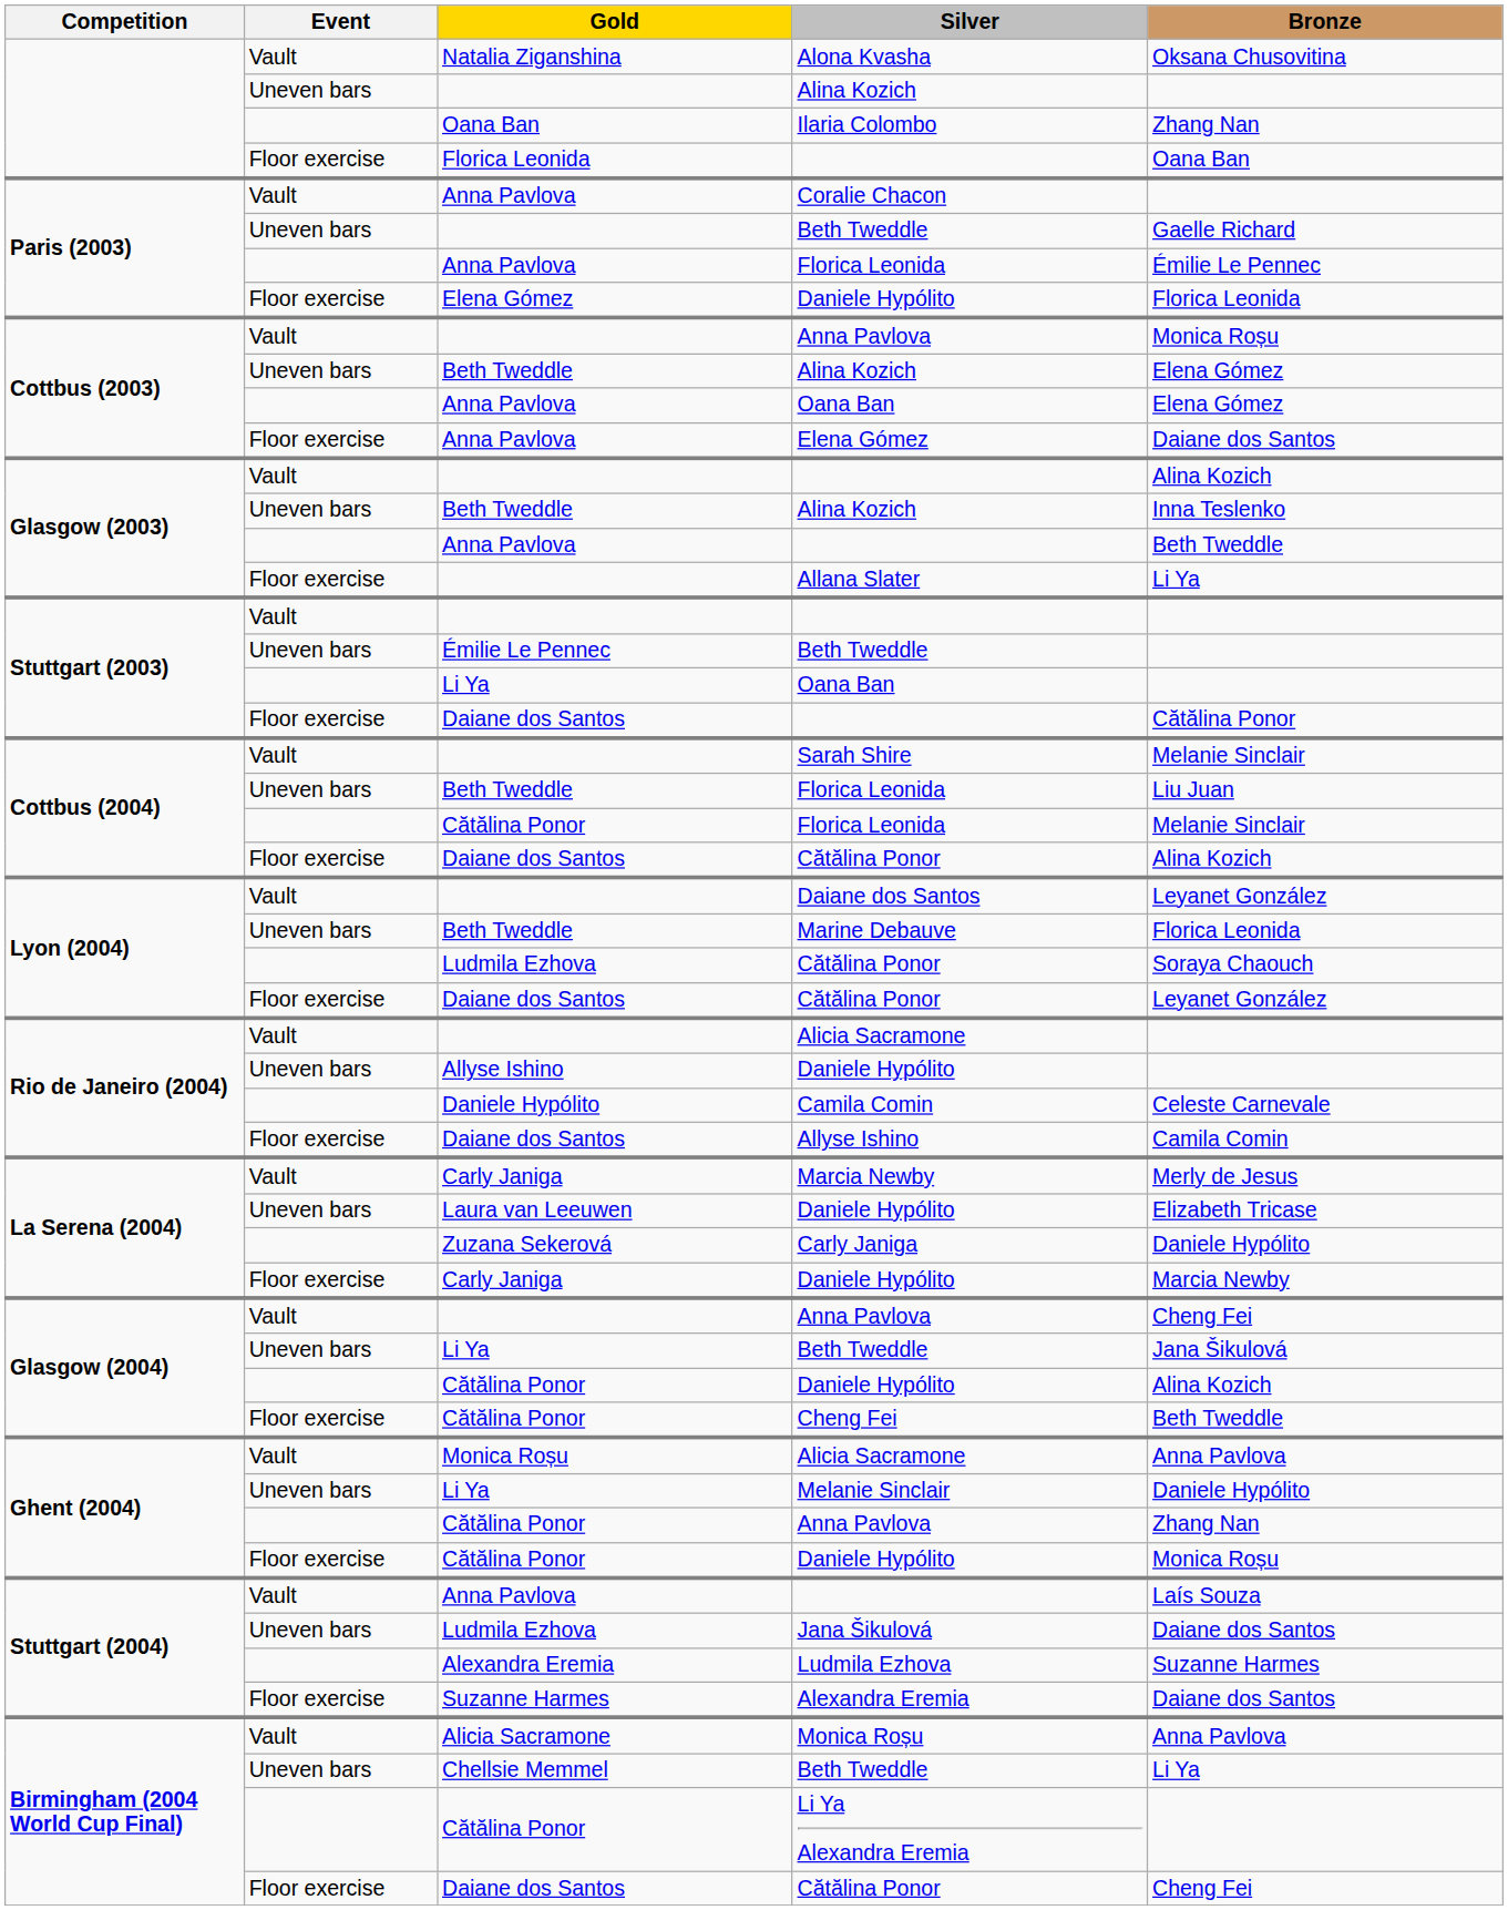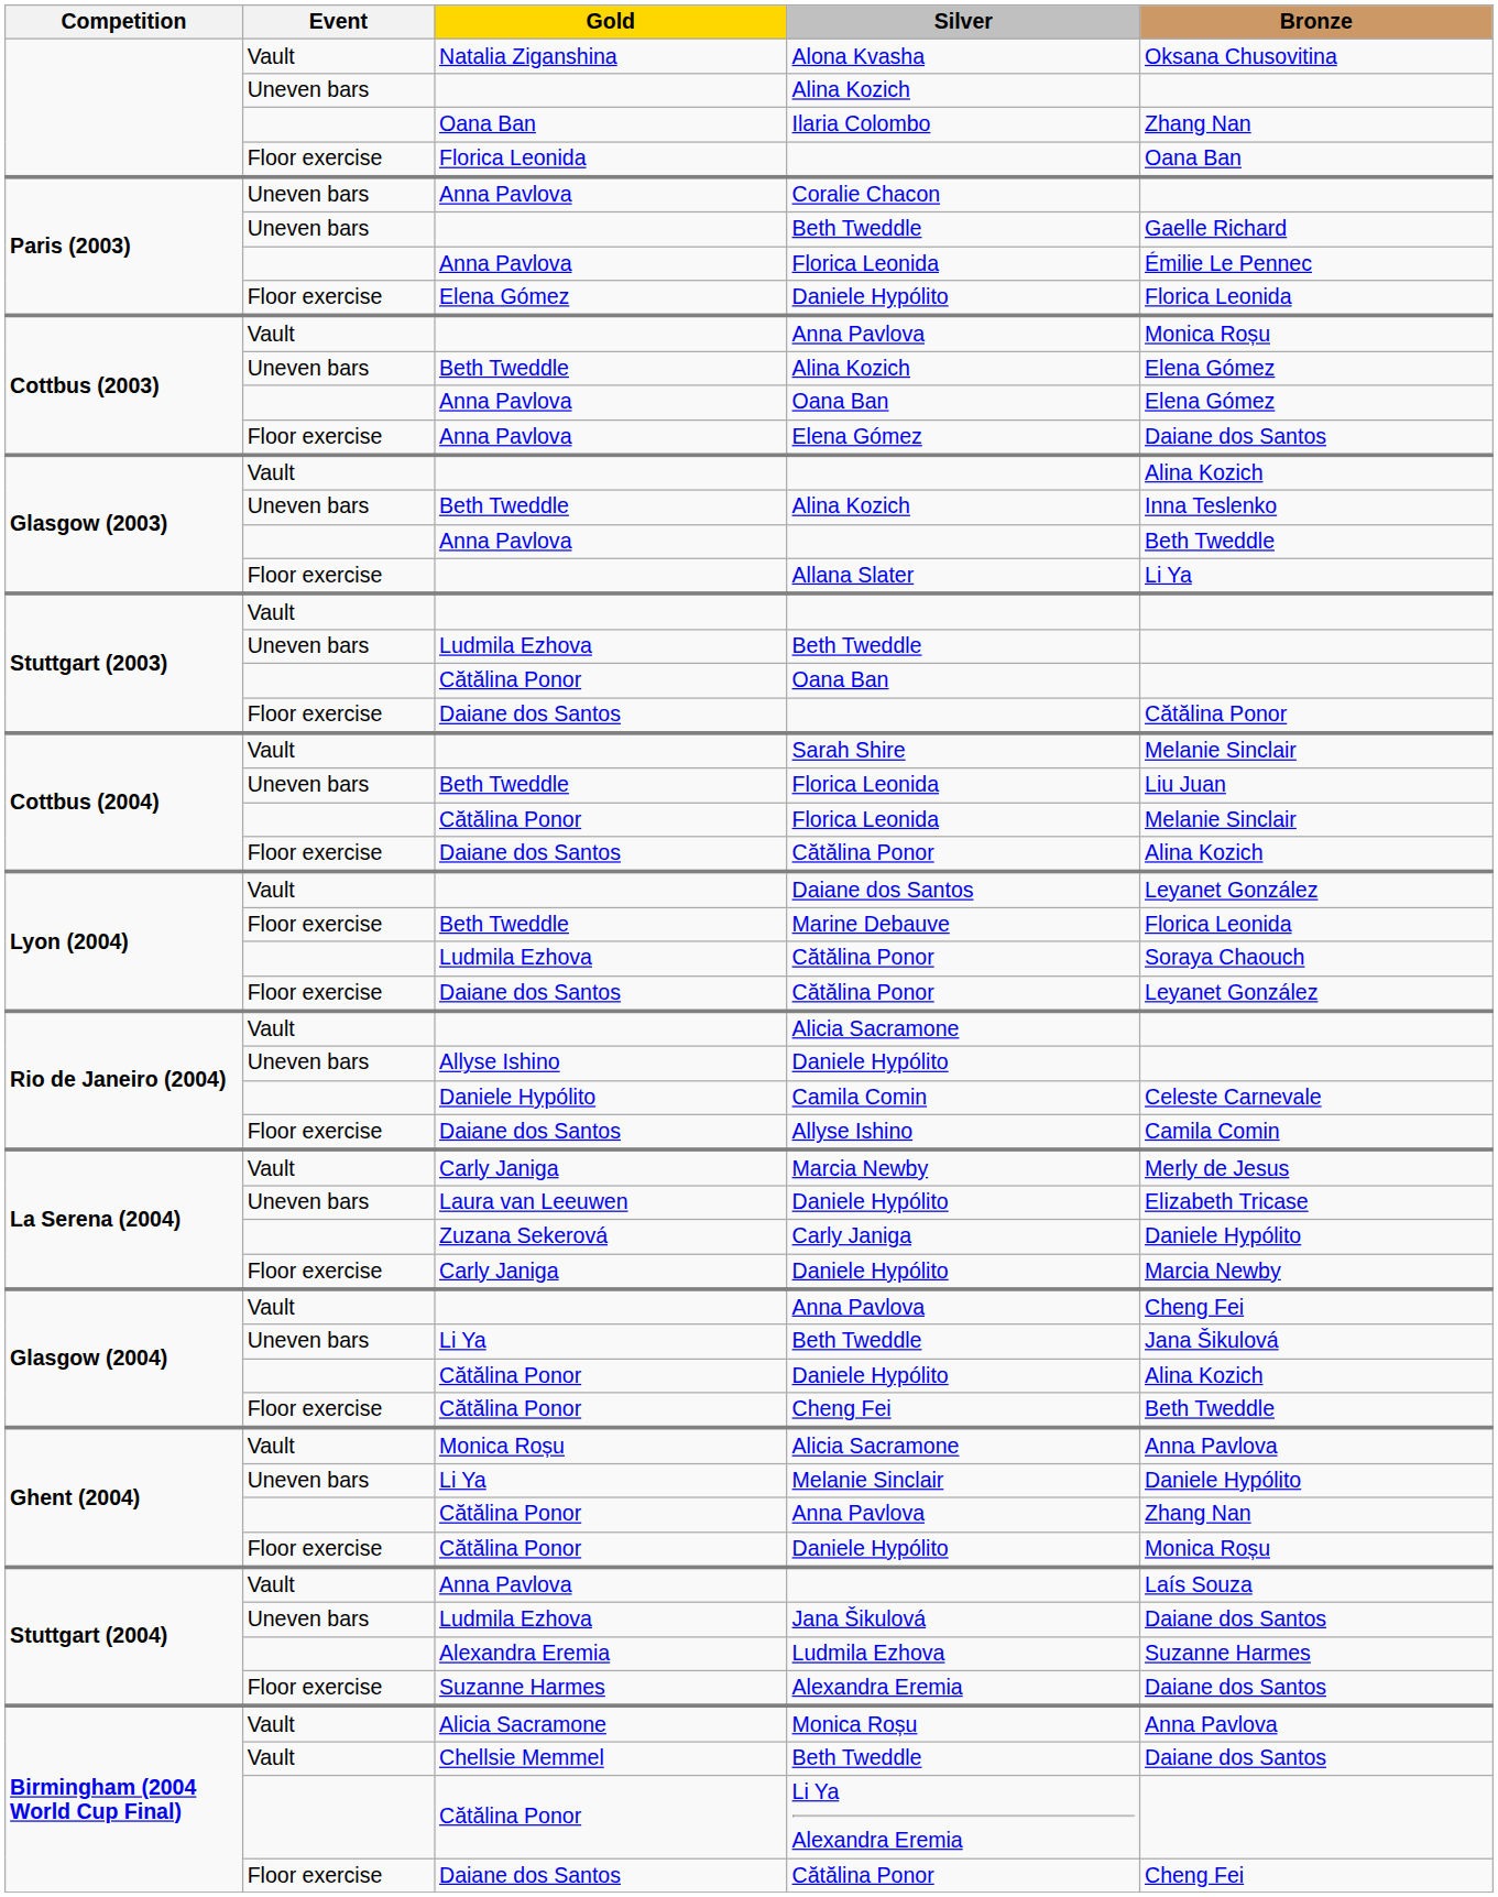Coralie Chacon | Event: Vault -> Uneven bars
Stuttgart (2003) / Beth Tweddle | Gold: Émilie Le Pennec -> Ludmila Ezhova
Stuttgart (2003) / Oana Ban | Gold: Li Ya -> Cătălina Ponor
Marine Debauve | Event: Uneven bars -> Floor exercise
Birmingham (2004 World Cup Final) / Beth Tweddle | Event: Uneven bars -> Vault
Birmingham (2004 World Cup Final) / Beth Tweddle | Bronze: Li Ya -> Daiane dos Santos
